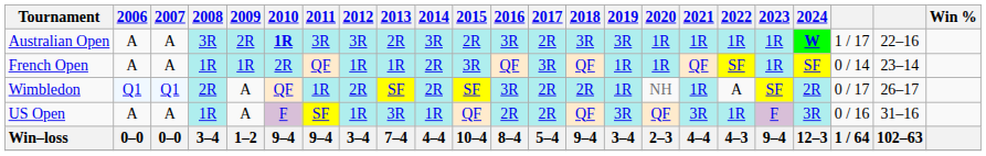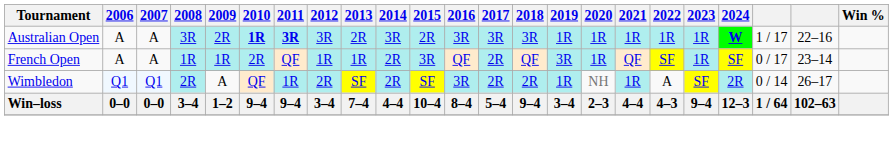Australian Open | 2011: normal -> bold
Australian Open | 2017: 2R -> 3R
Australian Open | 2019: 3R -> 1R
French Open | 2017: 3R -> 2R
French Open | 2019: 1R -> 3R
French Open | column 21: 0 / 14 -> 0 / 17
Wimbledon | column 21: 0 / 17 -> 0 / 14
- row: US Open | A | A | 1R | A | F | SF | 1R | 3R | 1R | QF | 2R | 2R | QF | 3R | QF | 3R | 1R | F | 3R | 0 / 16 | 31–16
